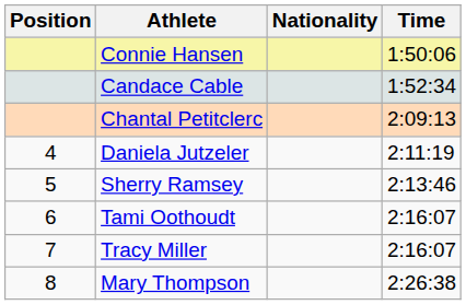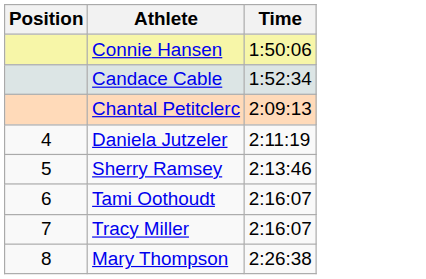- column: Nationality
